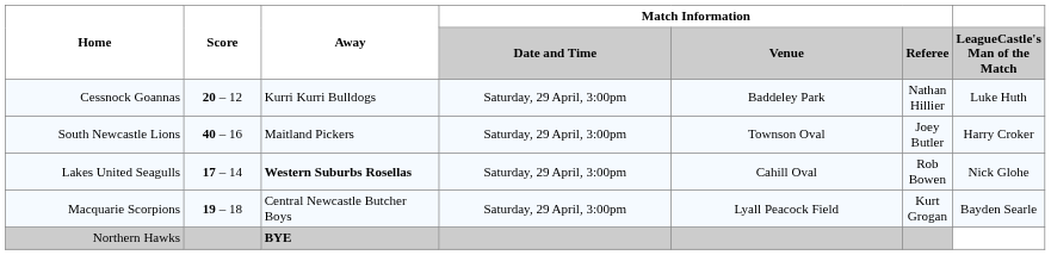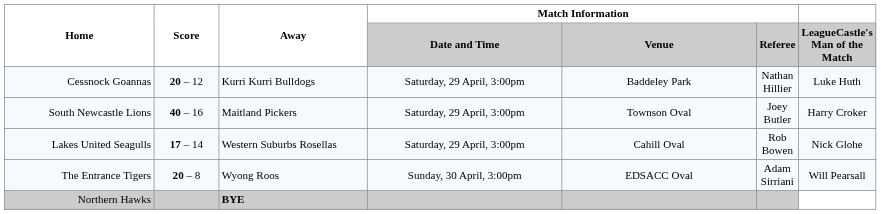Lakes United Seagulls | Away: bold -> normal
- row: Macquarie Scorpions | 19 – 18 | Central Newcastle Butcher Boys | Saturday, 29 April, 3:00pm | Lyall Peacock Field | Kurt Grogan | Bayden Searle
+ row: The Entrance Tigers | 20 – 8 | Wyong Roos | Sunday, 30 April, 3:00pm | EDSACC Oval | Adam Sirriani | Will Pearsall
